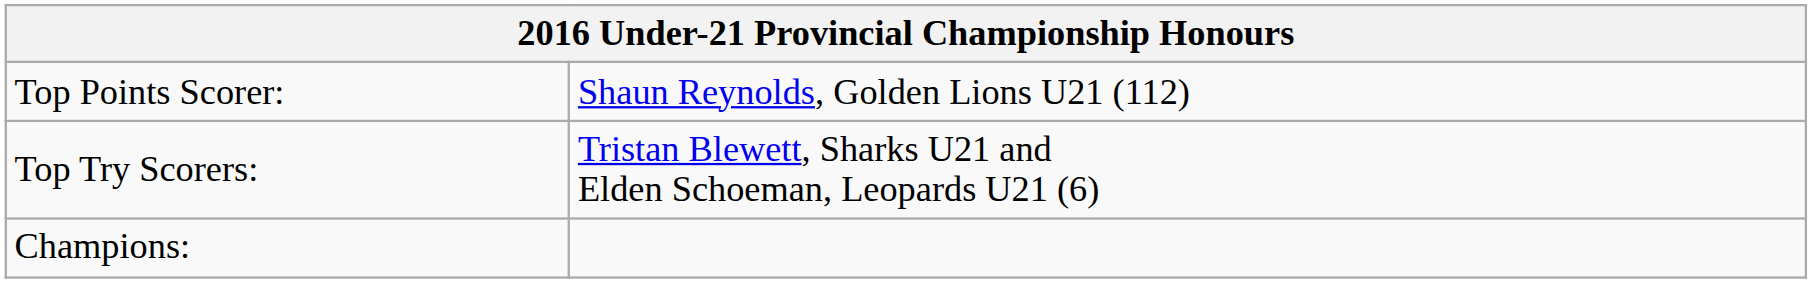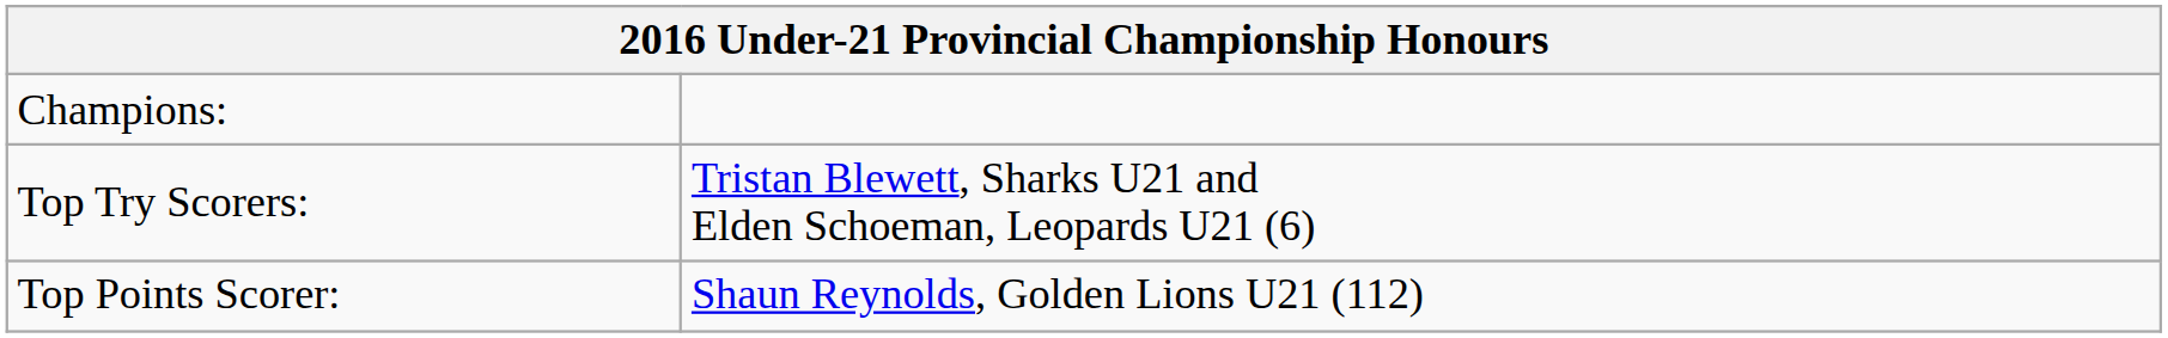rows swapped: Champions: <-> Top Points Scorer:
